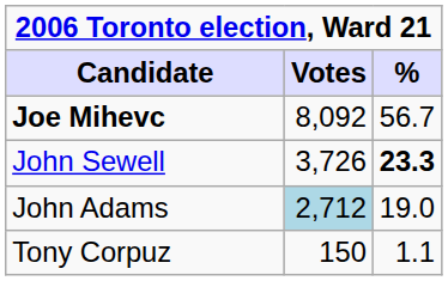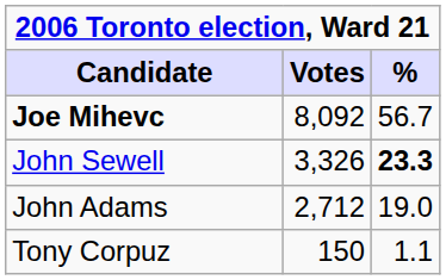John Sewell | Votes: 3,726 -> 3,326
John Adams | Votes: lightblue background -> no background
